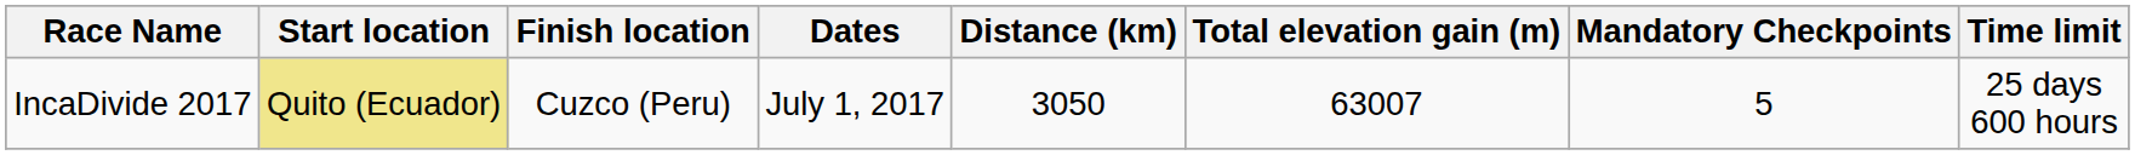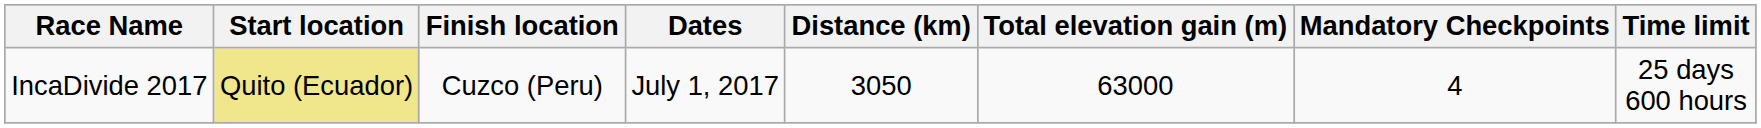IncaDivide 2017 | Total elevation gain (m): 63007 -> 63000
IncaDivide 2017 | Mandatory Checkpoints: 5 -> 4
